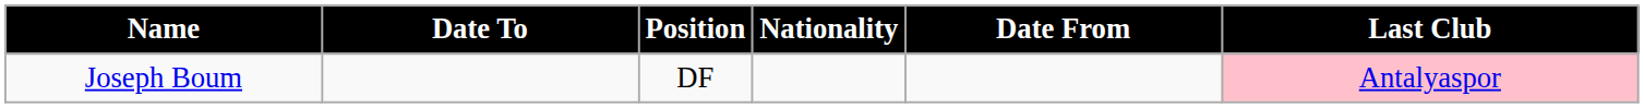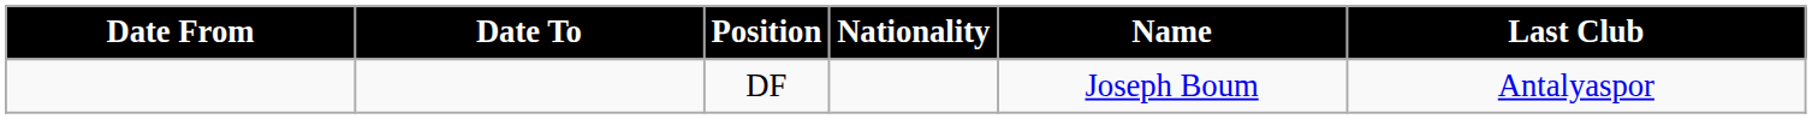columns swapped: Date From <-> Name
DF | Last Club: pink background -> no background
